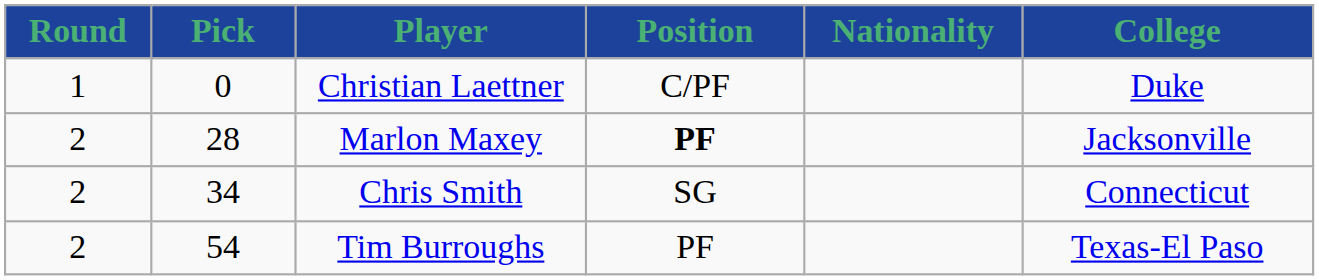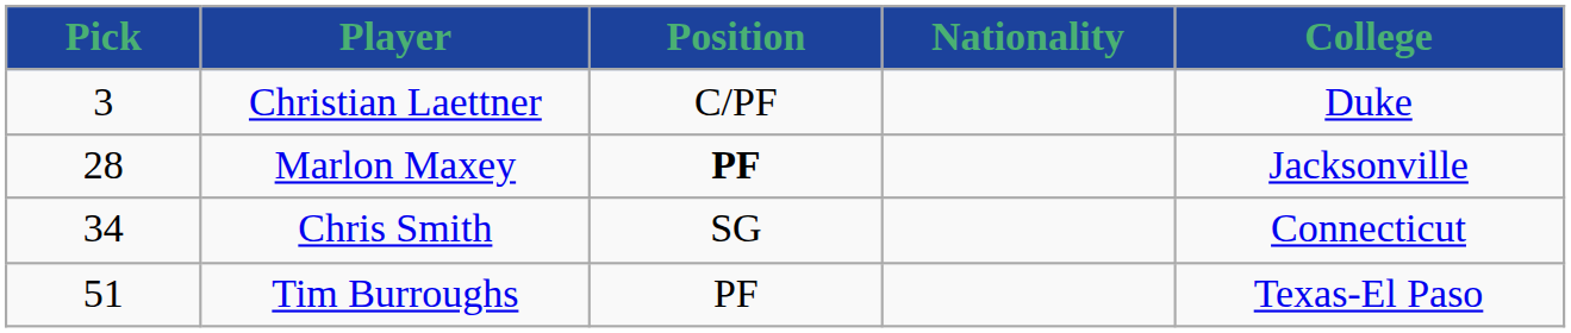- column: Round | 1 | 2 | 2 | 2
Christian Laettner | Pick: 0 -> 3
Tim Burroughs | Pick: 54 -> 51
